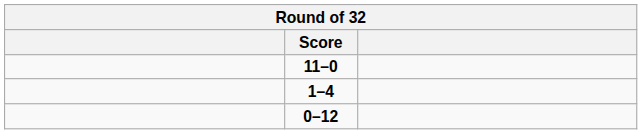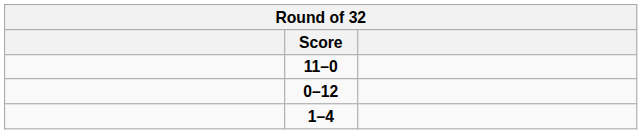rows swapped: 0–12 <-> 1–4
